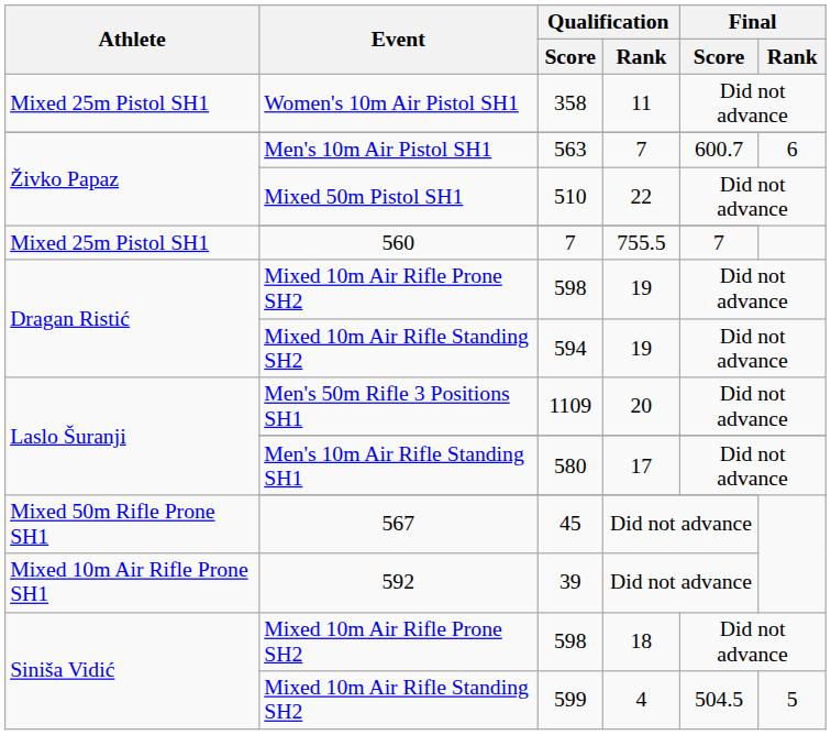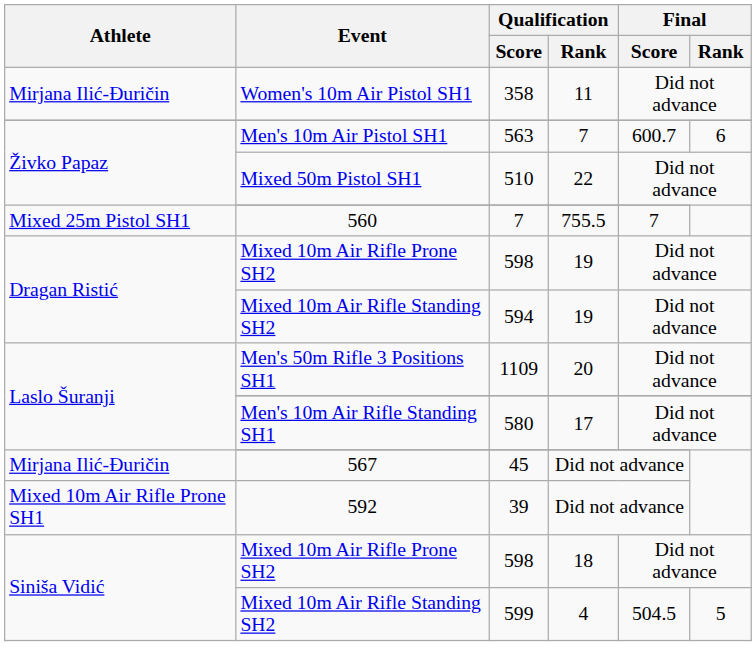358 | Athlete: Mixed 25m Pistol SH1 -> Mirjana Ilić-Đuričin
45 | Athlete: Mixed 50m Rifle Prone SH1 -> Mirjana Ilić-Đuričin
